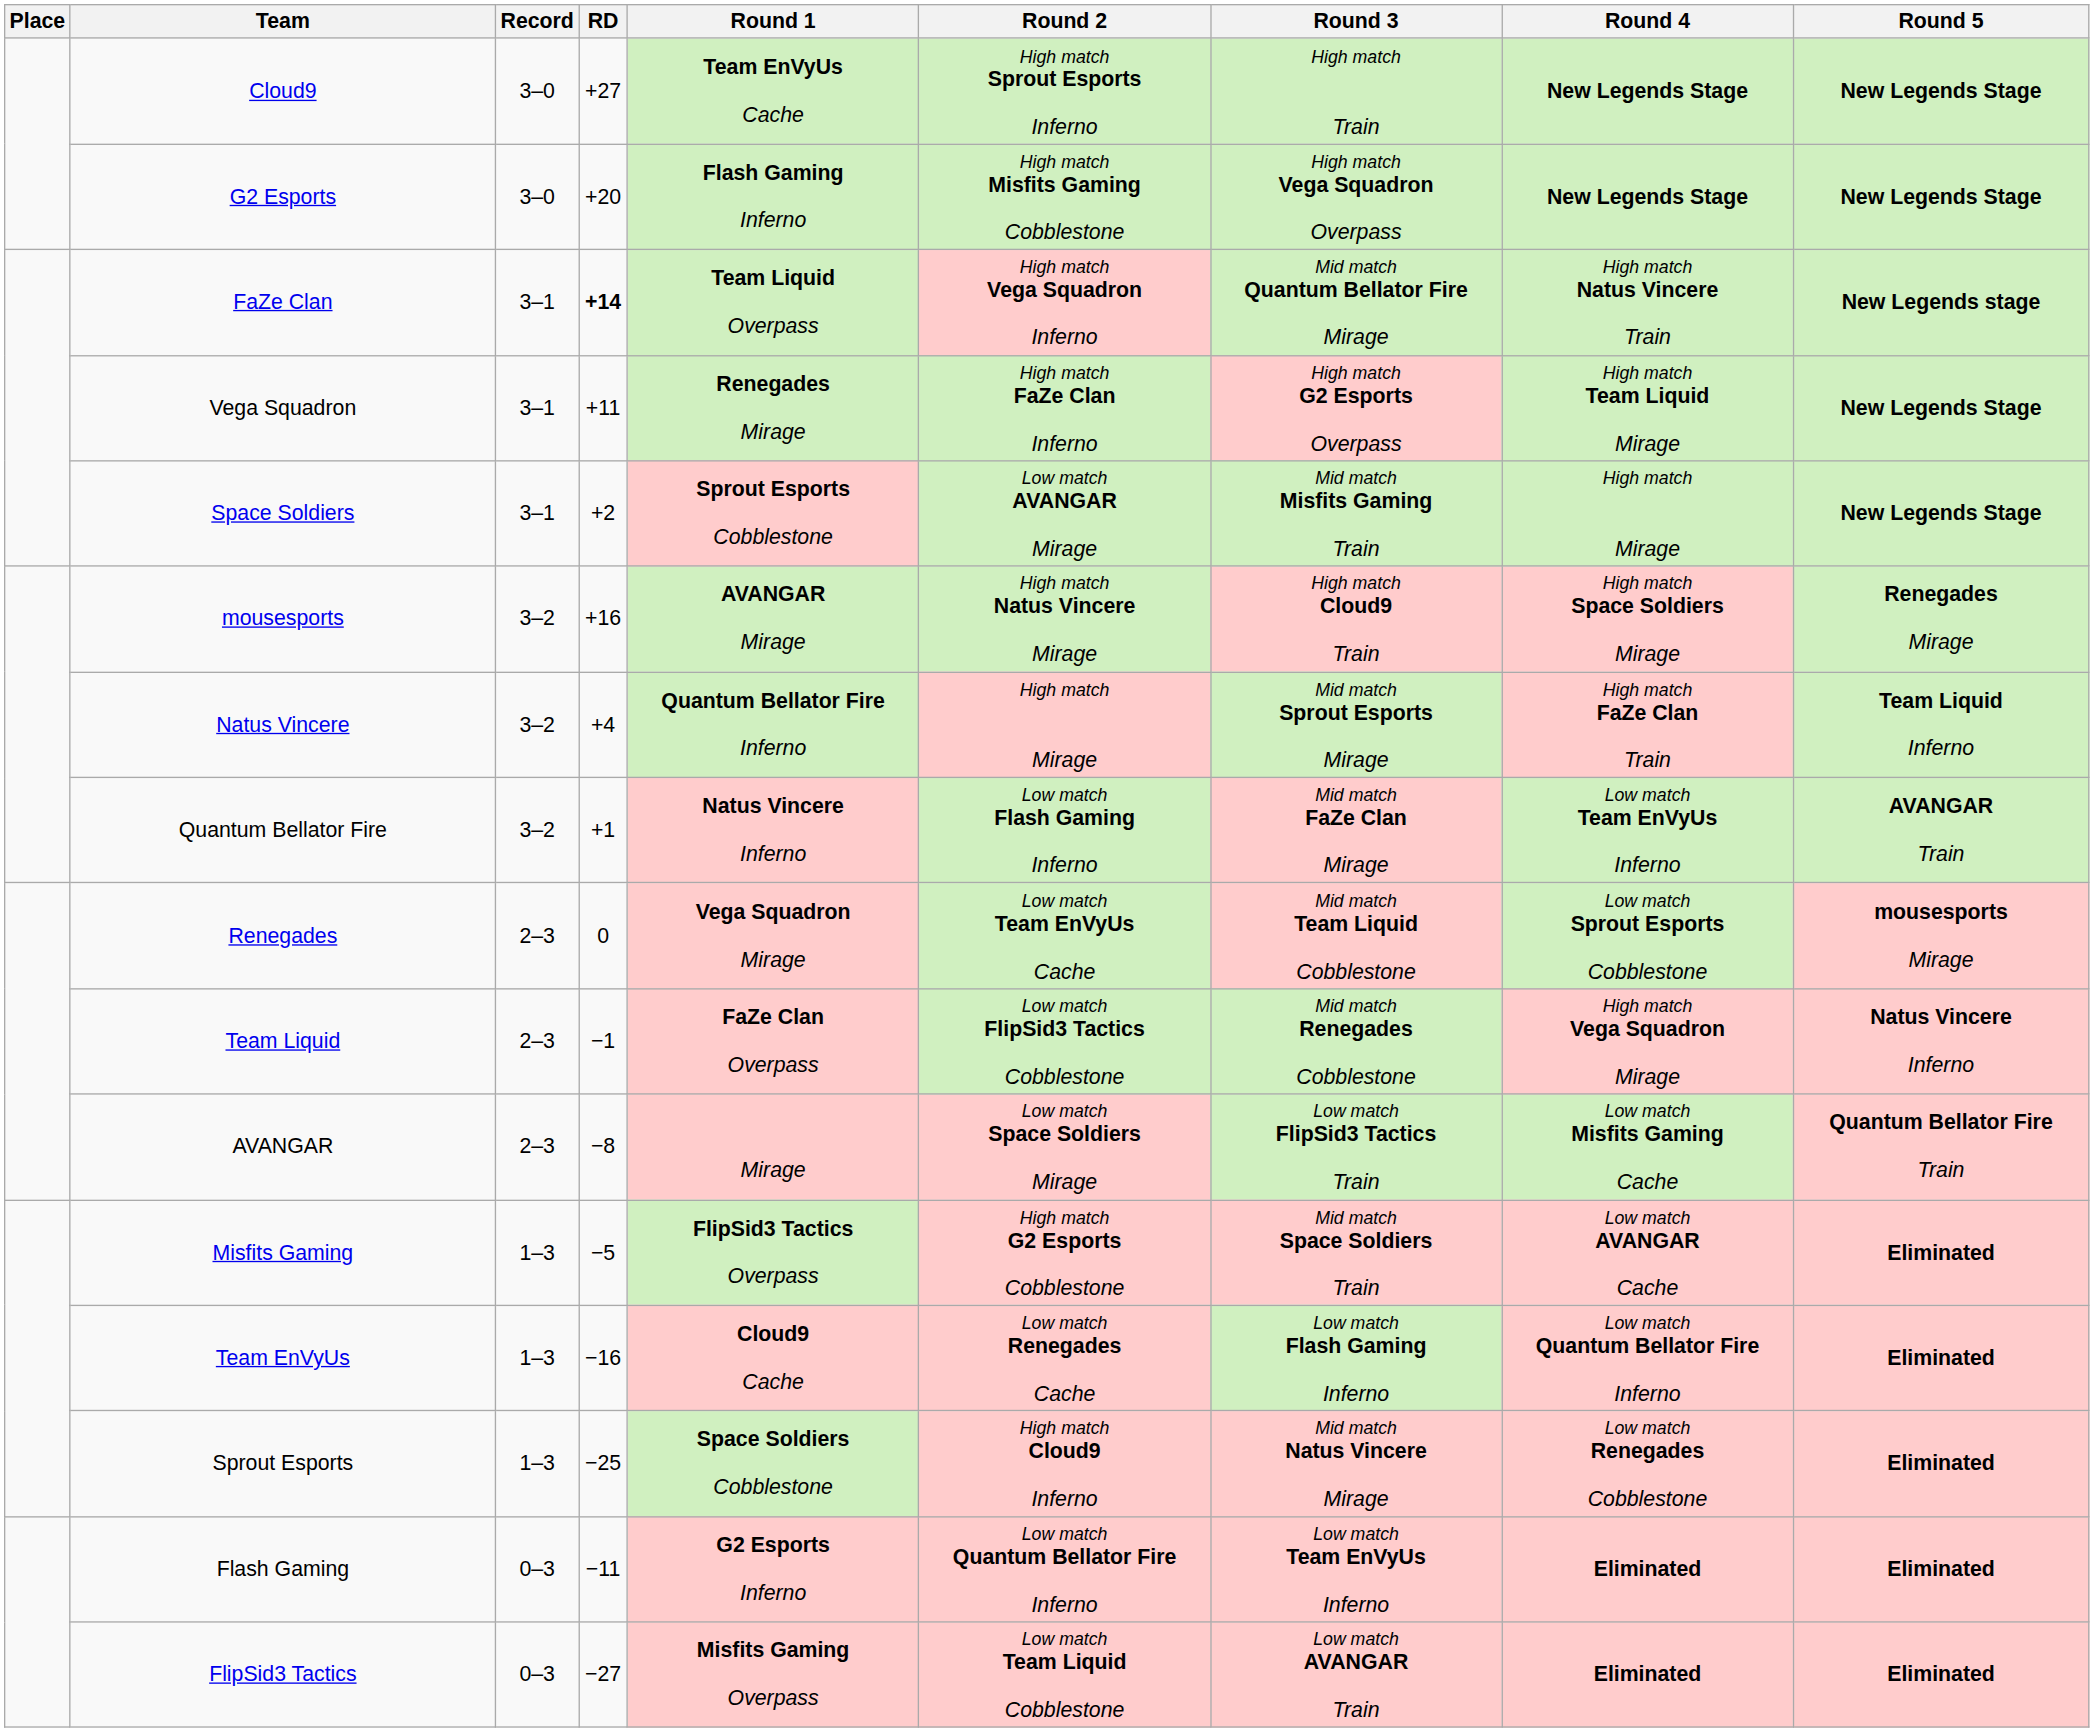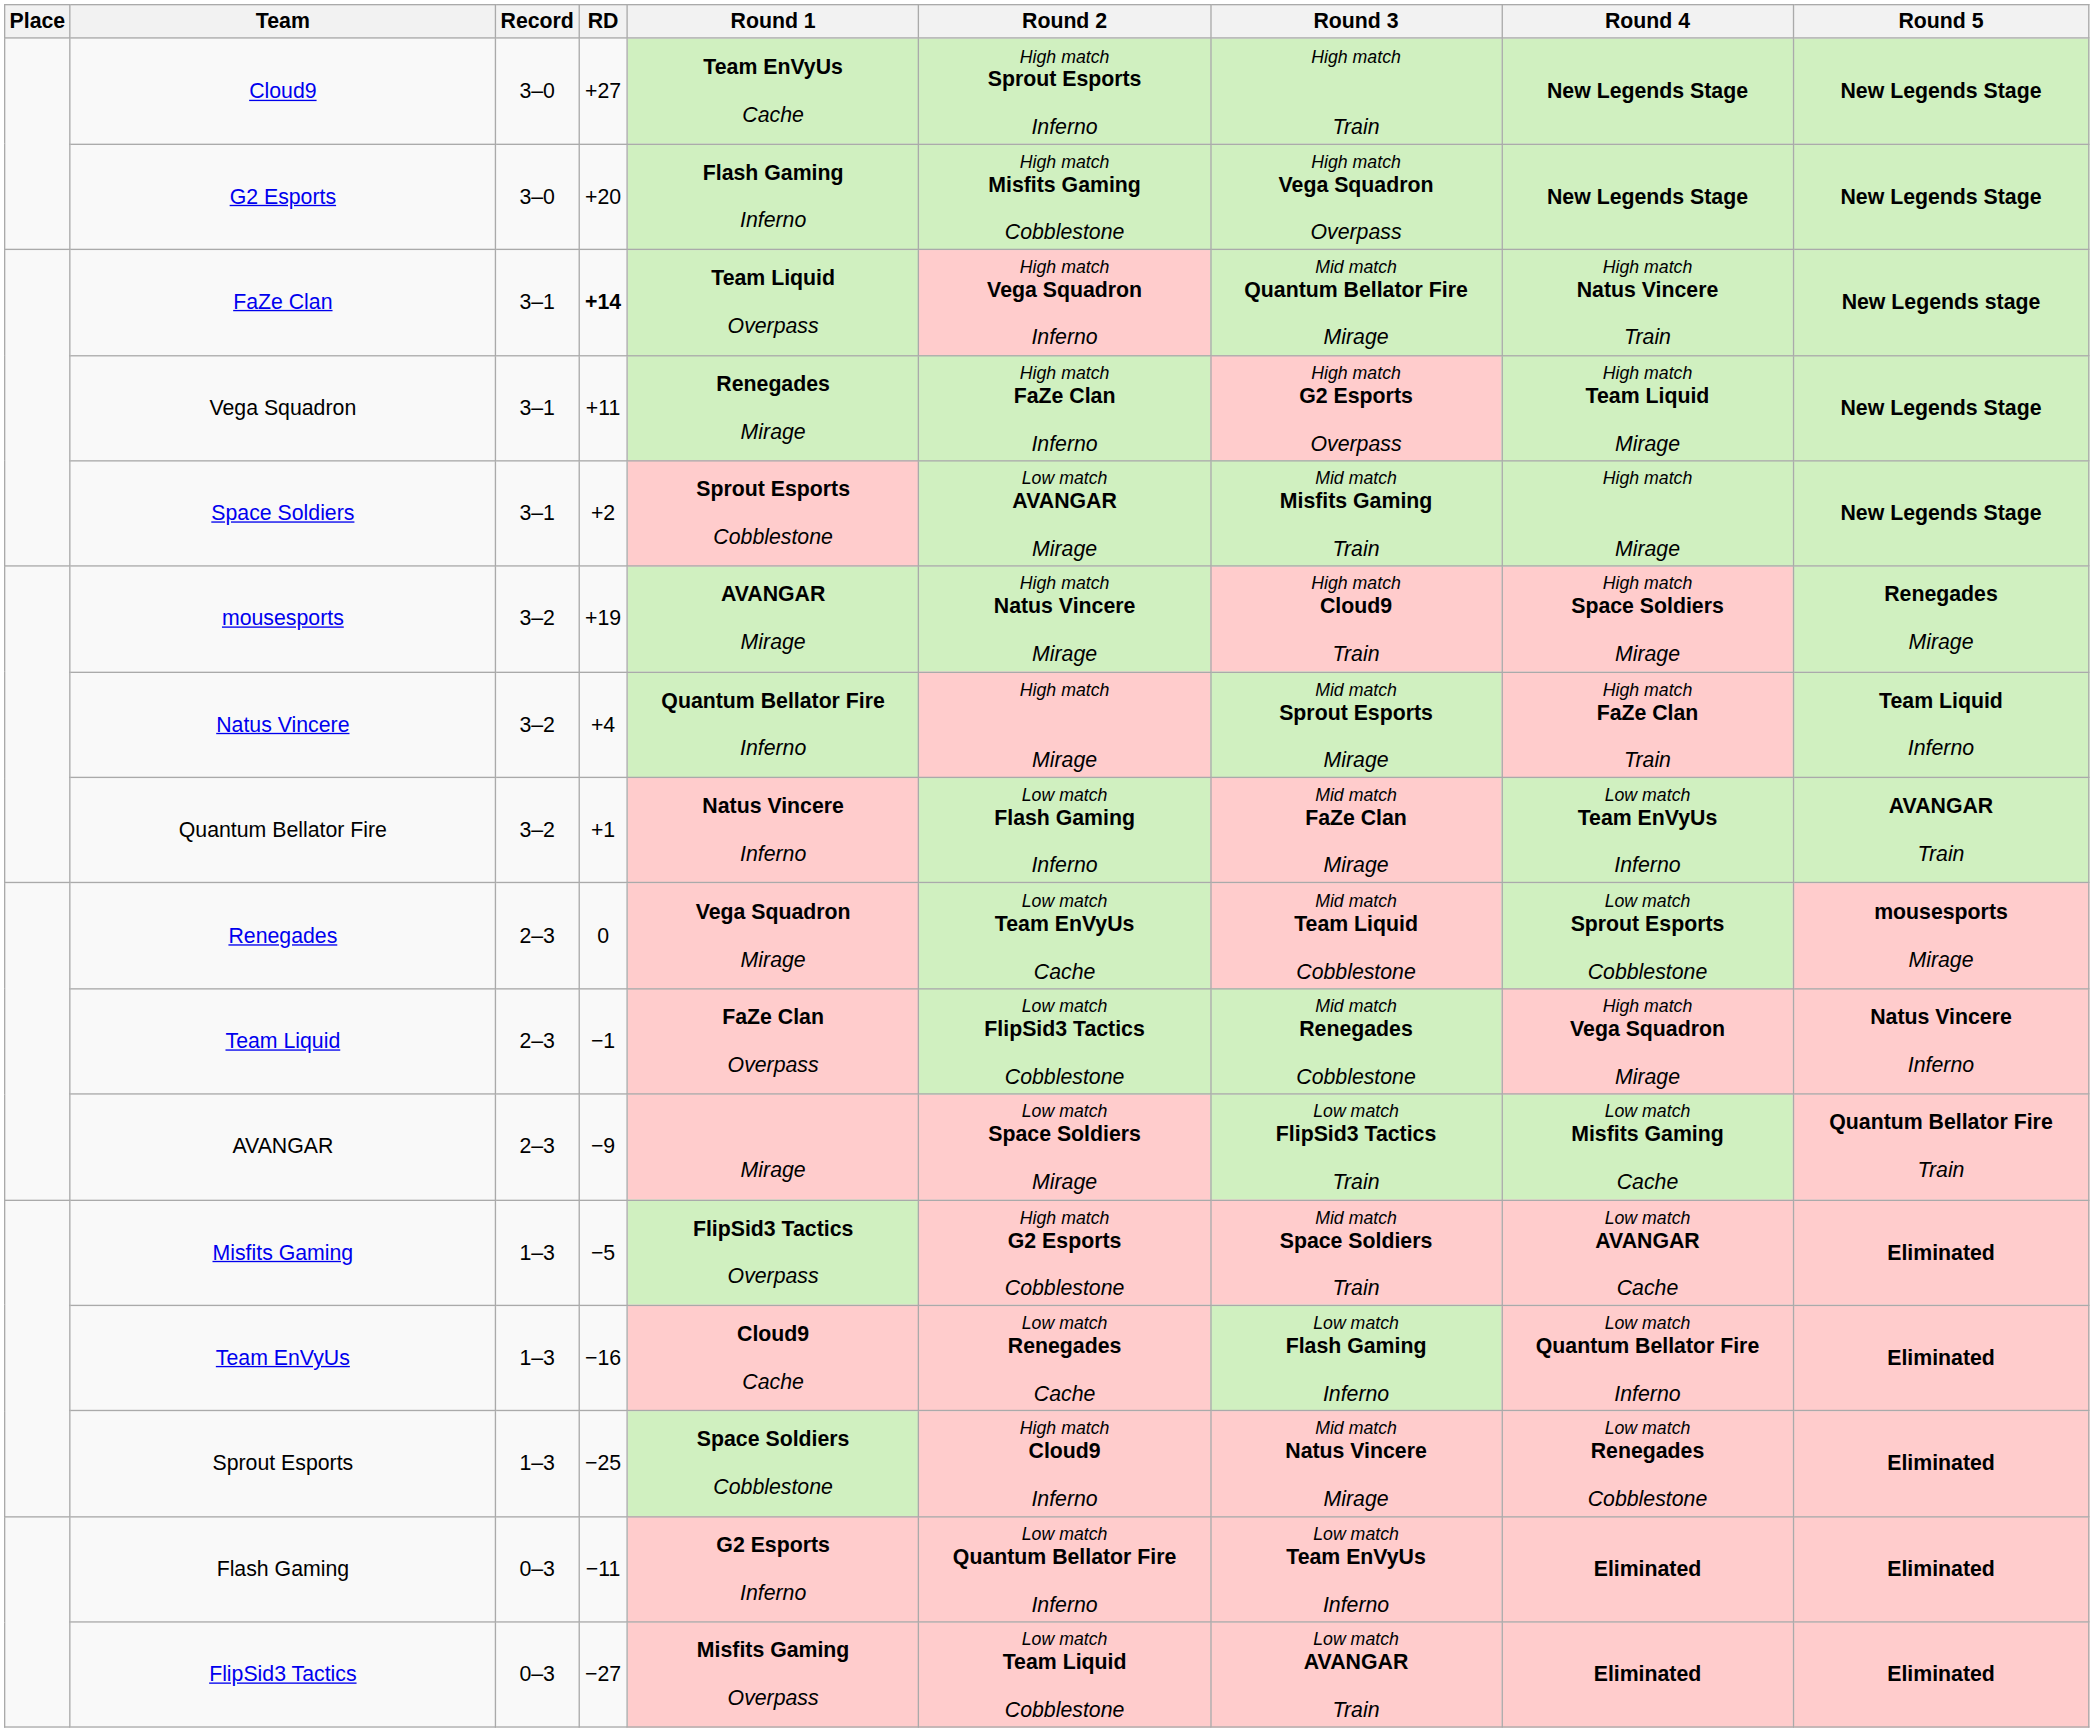mousesports | RD: +16 -> +19
AVANGAR | RD: −8 -> −9
